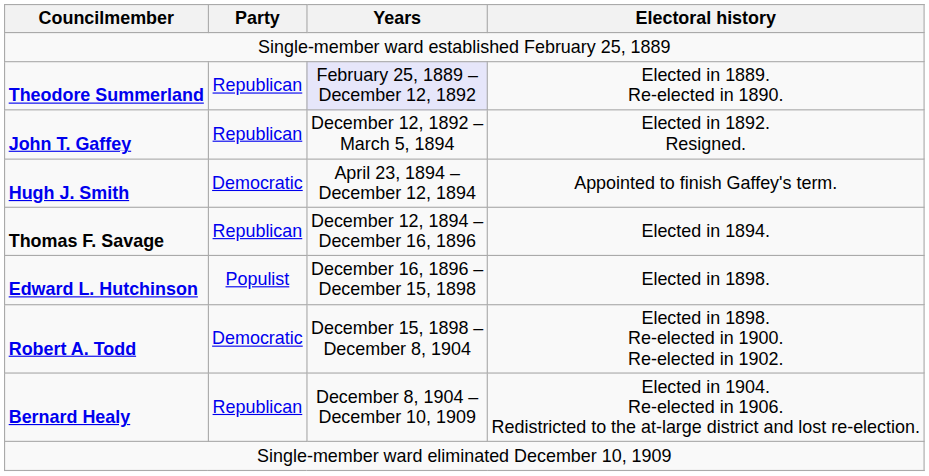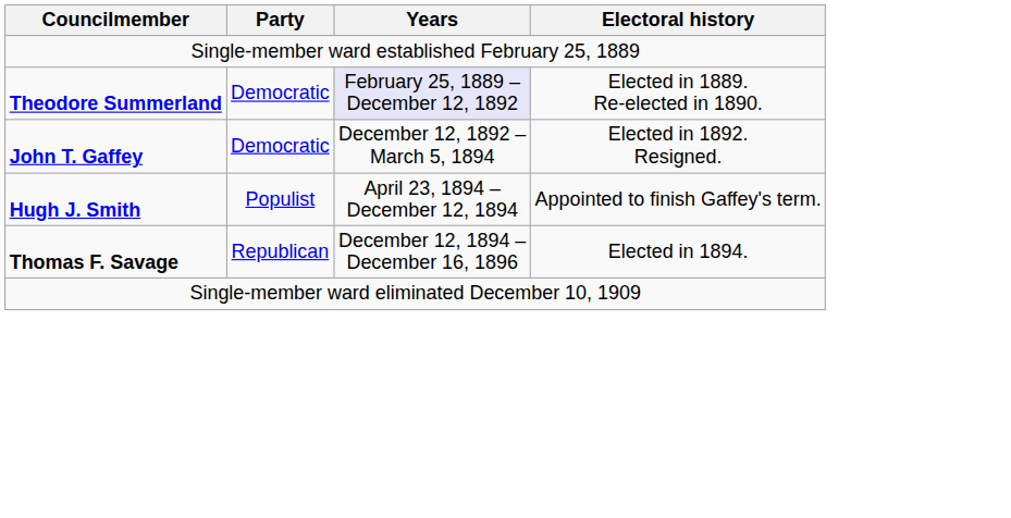Theodore Summerland | Party: Republican -> Democratic
John T. Gaffey | Party: Republican -> Democratic
Hugh J. Smith | Party: Democratic -> Populist
- row: Edward L. Hutchinson | Populist | December 16, 1896 – December 15, 1898 | Elected in 1898.
- row: Robert A. Todd | Democratic | December 15, 1898 – December 8, 1904 | Elected in 1898. Re-elected in 1900. Re-elected in 1902.
- row: Bernard Healy | Republican | December 8, 1904 – December 10, 1909 | Elected in 1904. Re-elected in 1906. Redistricted to the at-large district and lost re-election.
